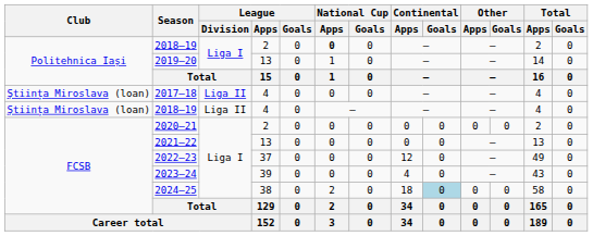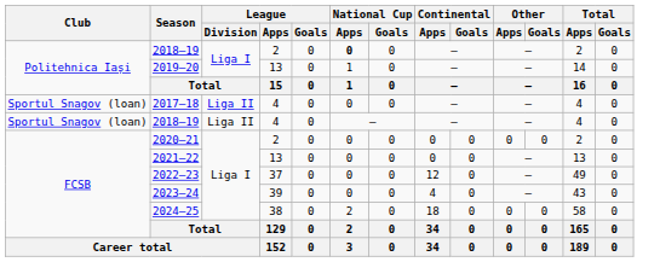2017–18 | Club: Știința Miroslava (loan) -> Sportul Snagov (loan)
2018–19 / 4 | Club: Știința Miroslava (loan) -> Sportul Snagov (loan)
2024–25 | Continental / Goals: lightblue background -> no background
